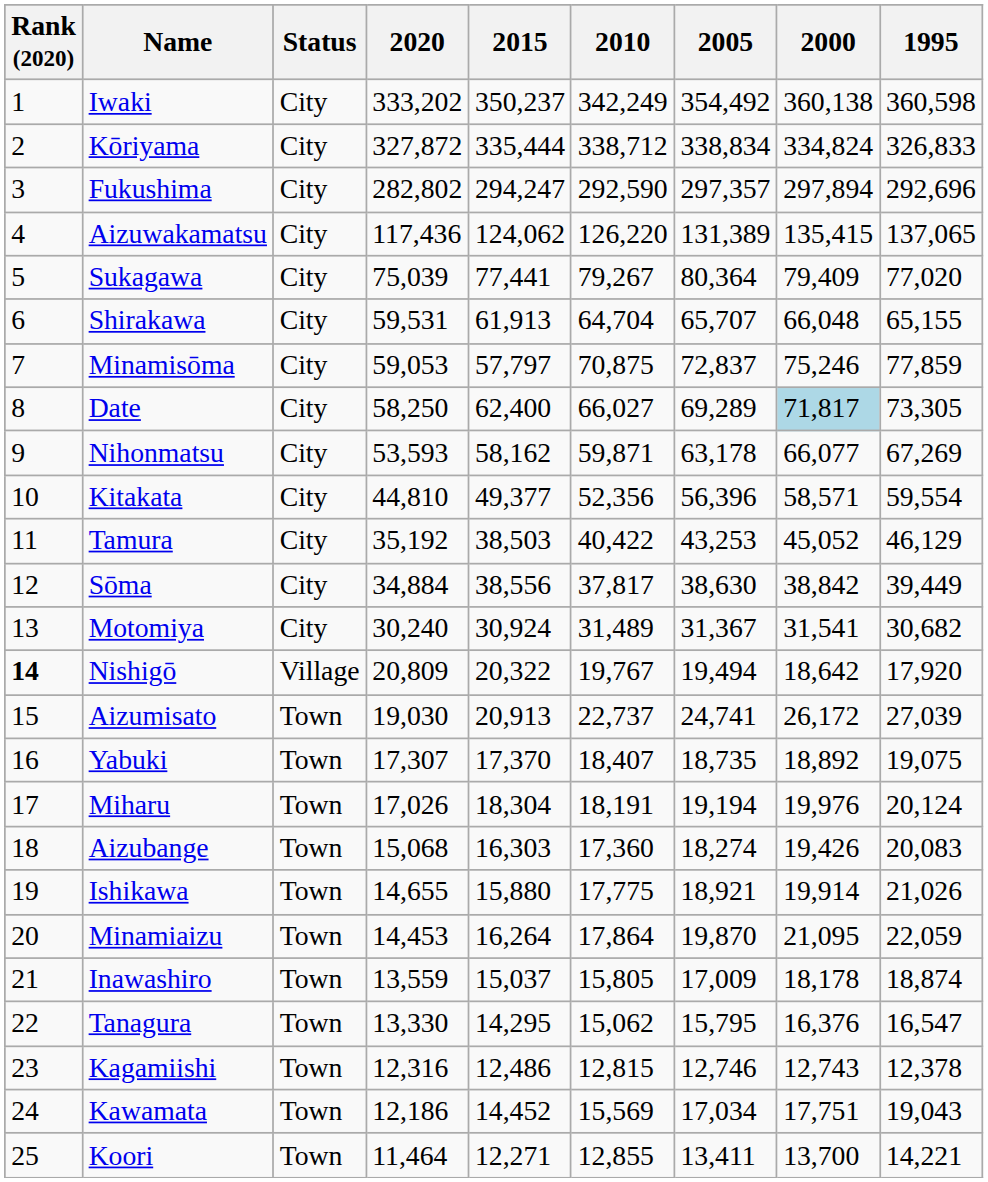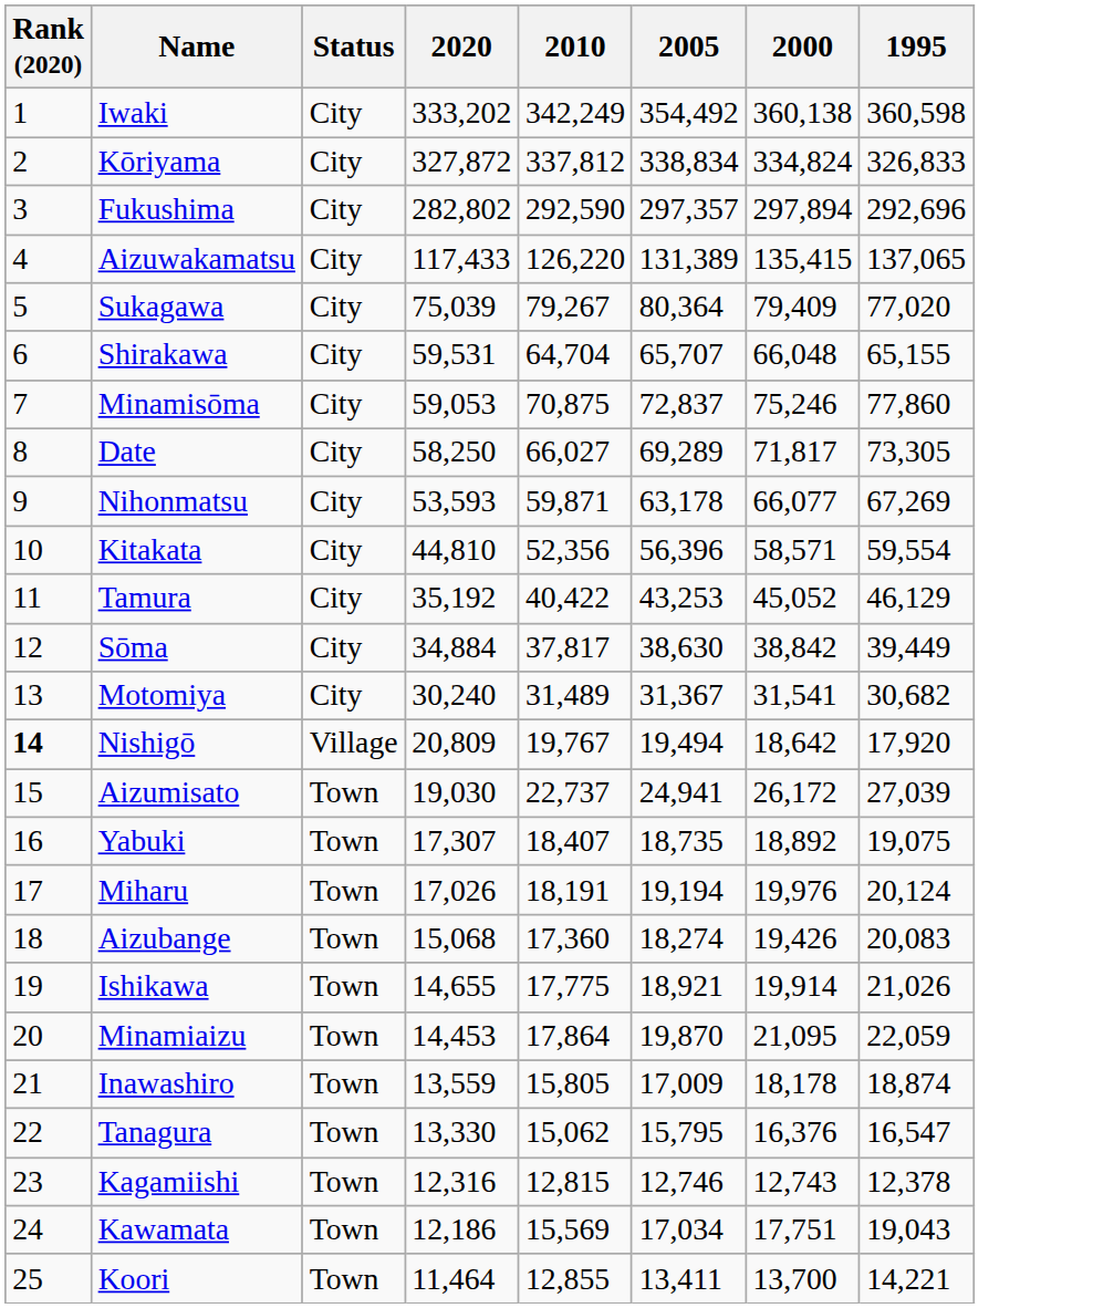- column: 2015 | 350,237 | 335,444 | 294,247 | 124,062 | 77,441 | 61,913 | 57,797 | 62,400 | 58,162 | 49,377 | 38,503 | 38,556 | 30,924 | 20,322 | 20,913 | 17,370 | 18,304 | 16,303 | 15,880 | 16,264 | 15,037 | 14,295 | 12,486 | 14,452 | 12,271
Kōriyama | 2010: 338,712 -> 337,812
Aizuwakamatsu | 2020: 117,436 -> 117,433
Minamisōma | 1995: 77,859 -> 77,860
Date | 2000: lightblue background -> no background
Aizumisato | 2005: 24,741 -> 24,941
